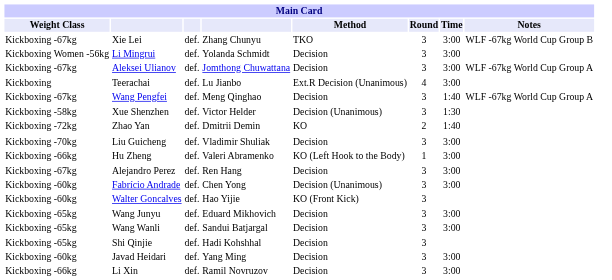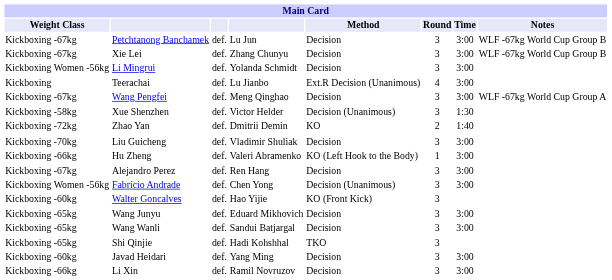+ row: Kickboxing -67kg | Petchtanong Banchamek | def. | Lu Jun | Decision | 3 | 3:00 | WLF -67kg World Cup Group B
Xie Lei | Method: TKO -> Decision
- row: Kickboxing -67kg | Aleksei Ulianov | def. | Jomthong Chuwattana | Decision | 3 | 3:00 | WLF -67kg World Cup Group A
Wang Pengfei | Time: 1:40 -> 3:00
Fabrício Andrade | Weight Class: Kickboxing -60kg -> Kickboxing Women -56kg
Shi Qinjie | Method: Decision -> TKO
